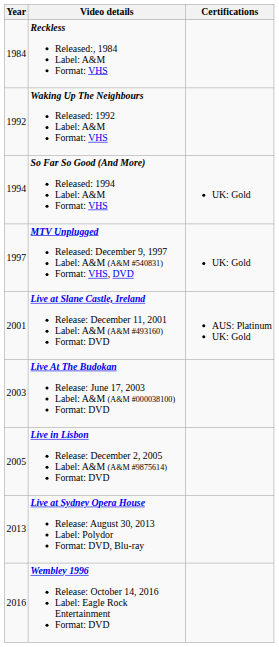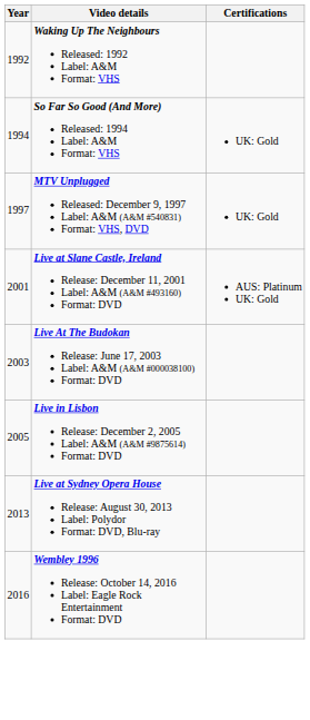- row: 1984 | Reckless Released:, 1984 Label: A&M Format: VHS
